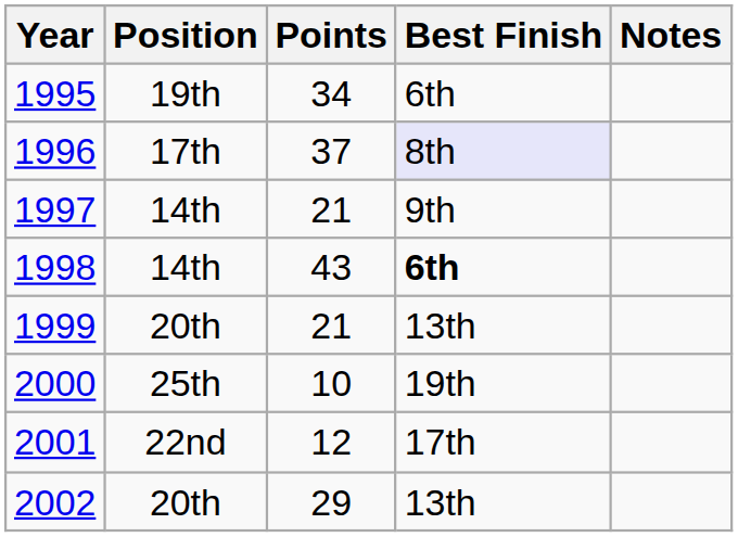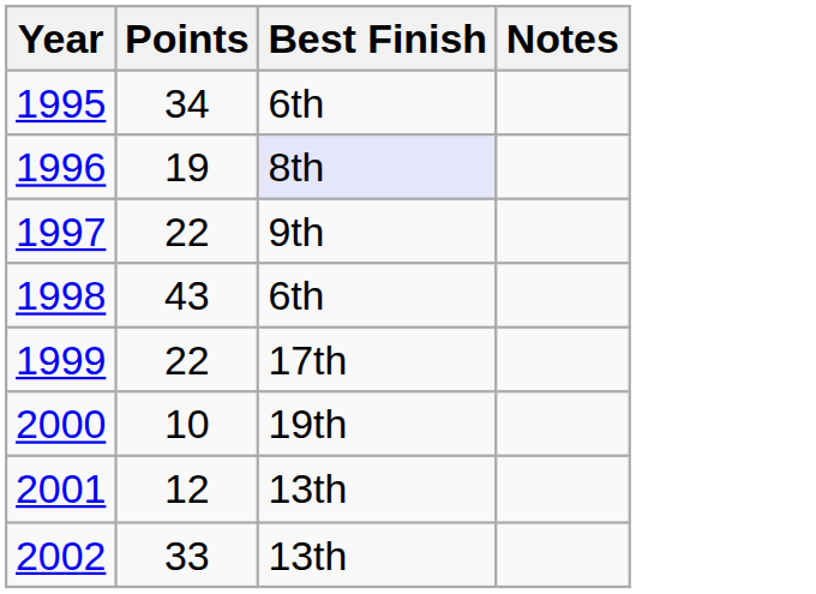- column: Position | 19th | 17th | 14th | 14th | 20th | 25th | 22nd | 20th
1996 | Points: 37 -> 19
1997 | Points: 21 -> 22
1998 | Best Finish: bold -> normal
1999 | Points: 21 -> 22
1999 | Best Finish: 13th -> 17th
2001 | Best Finish: 17th -> 13th
2002 | Points: 29 -> 33
